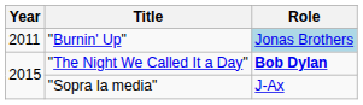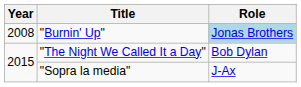"Burnin' Up" | Year: 2011 -> 2008
"The Night We Called It a Day" | Role: bold -> normal
